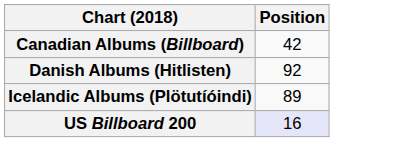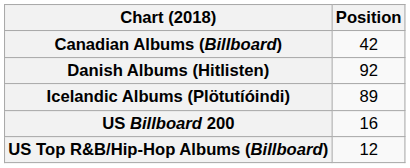US Billboard 200 | Position: lavender background -> no background
+ row: US Top R&B/Hip-Hop Albums (Billboard) | 12
